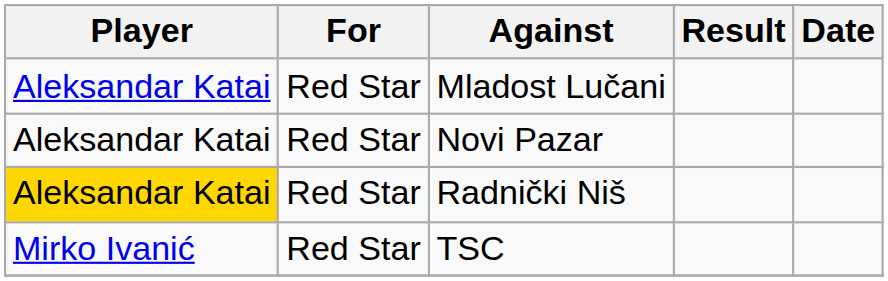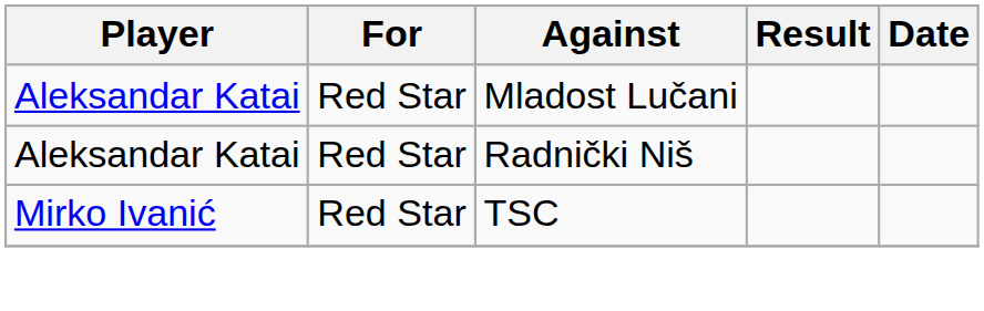- row: Aleksandar Katai | Red Star | Novi Pazar
Radnički Niš | Player: gold background -> no background
